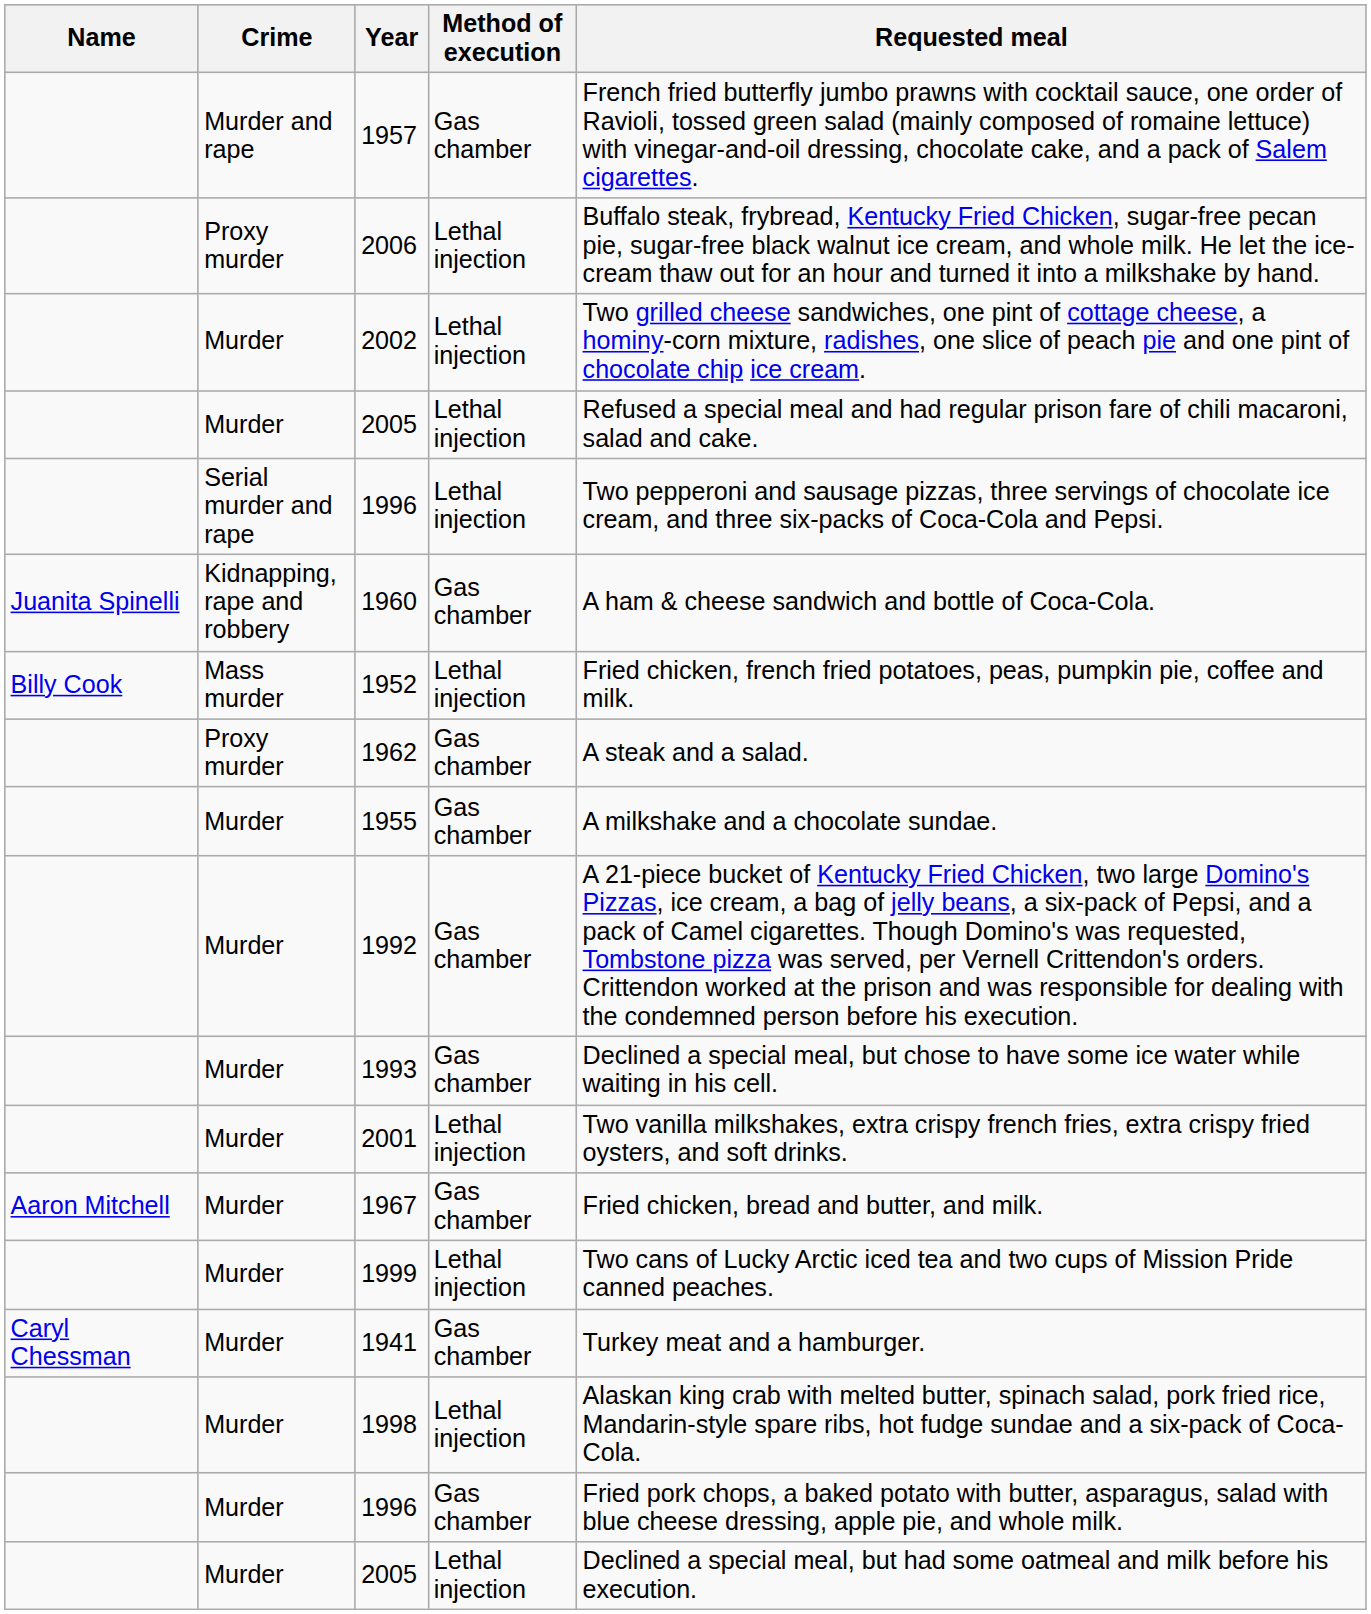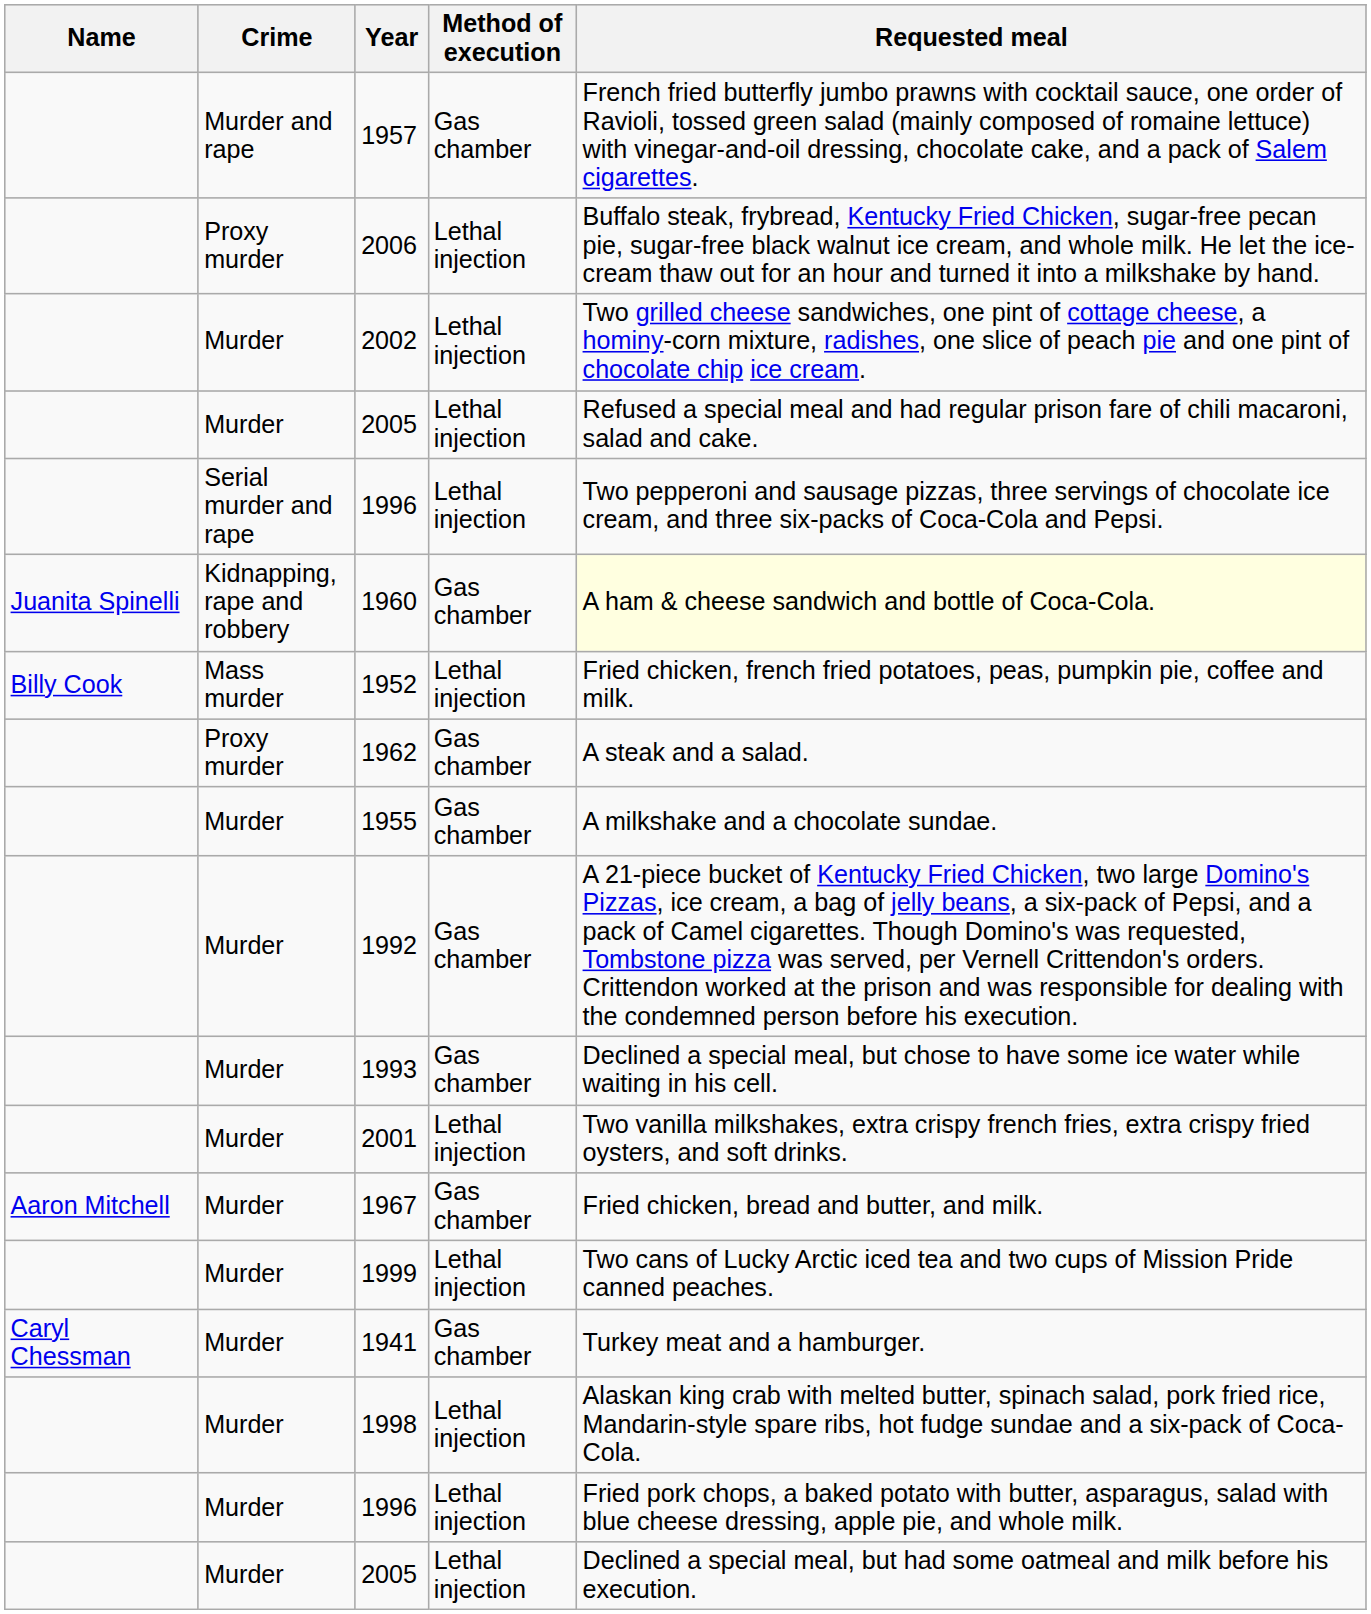1960 | Requested meal: no background -> lightyellow background
Murder / 1996 | Method of execution: Gas chamber -> Lethal injection
